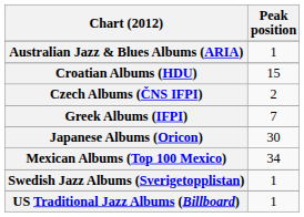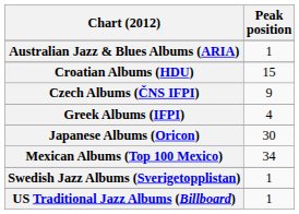Czech Albums (ČNS IFPI) | Peak position: 2 -> 9
Greek Albums (IFPI) | Peak position: 7 -> 4
